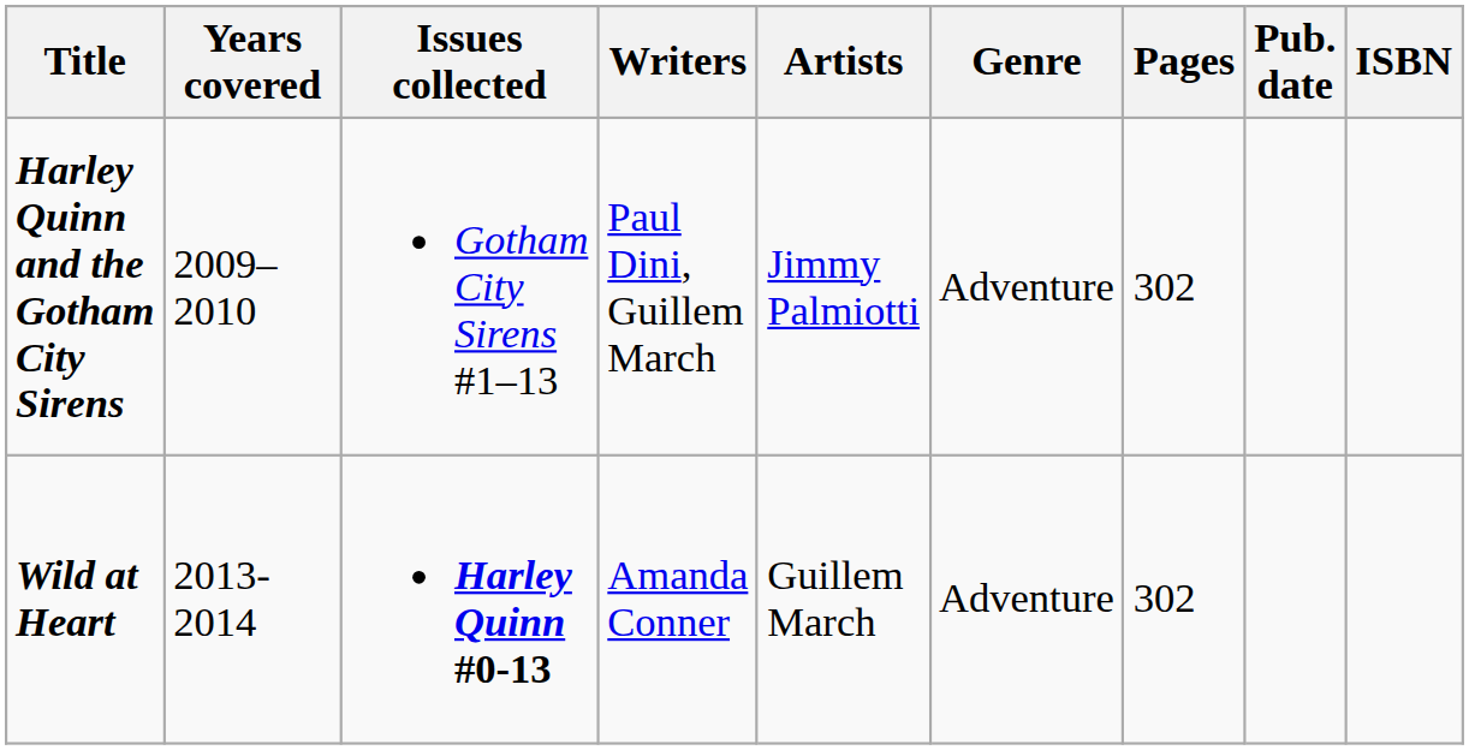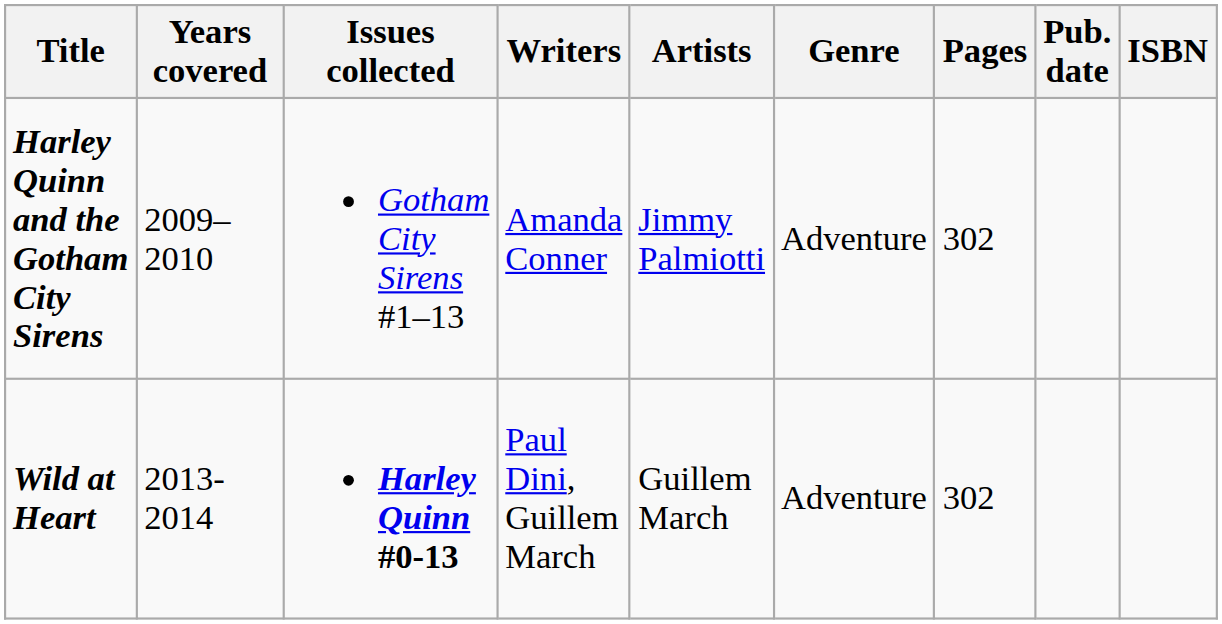Harley Quinn and the Gotham City Sirens | Writers: Paul Dini, Guillem March -> Amanda Conner
Wild at Heart | Writers: Amanda Conner -> Paul Dini, Guillem March
